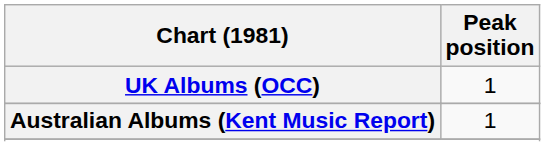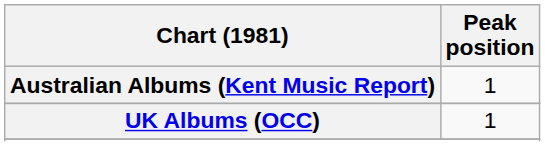rows swapped: Australian Albums (Kent Music Report) <-> UK Albums (OCC)
